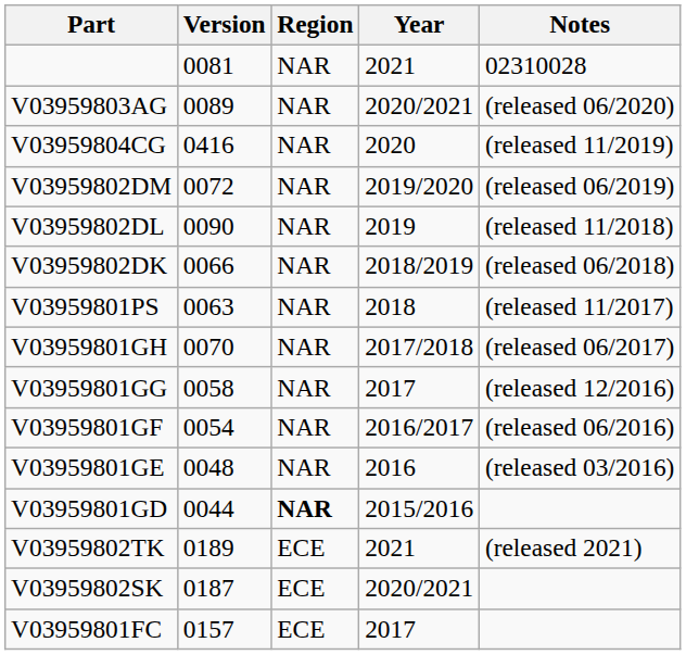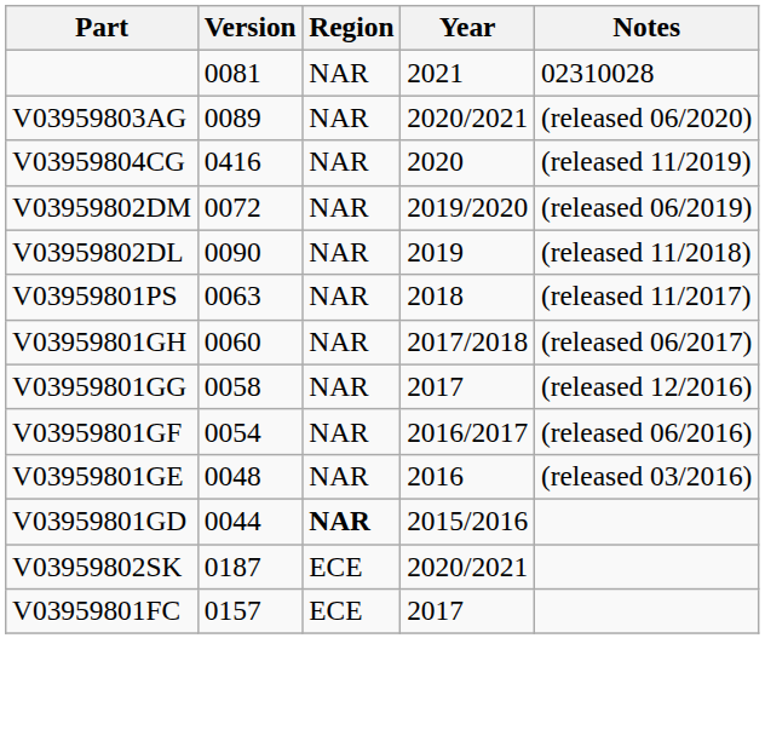- row: V03959802DK | 0066 | NAR | 2018/2019 | (released 06/2018)
V03959801GH | Version: 0070 -> 0060
- row: V03959802TK | 0189 | ECE | 2021 | (released 2021)
